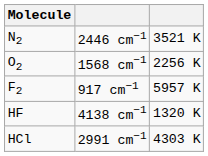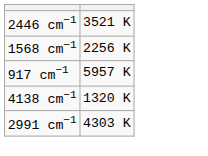- column: Molecule | N2 | O2 | F2 | HF | HCl
